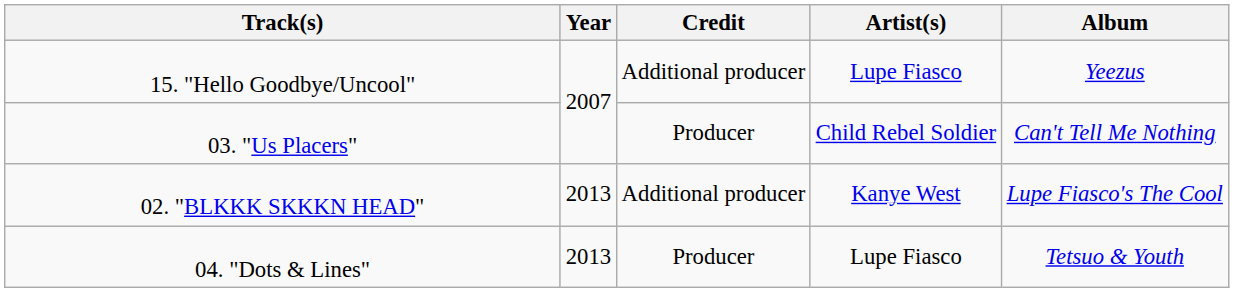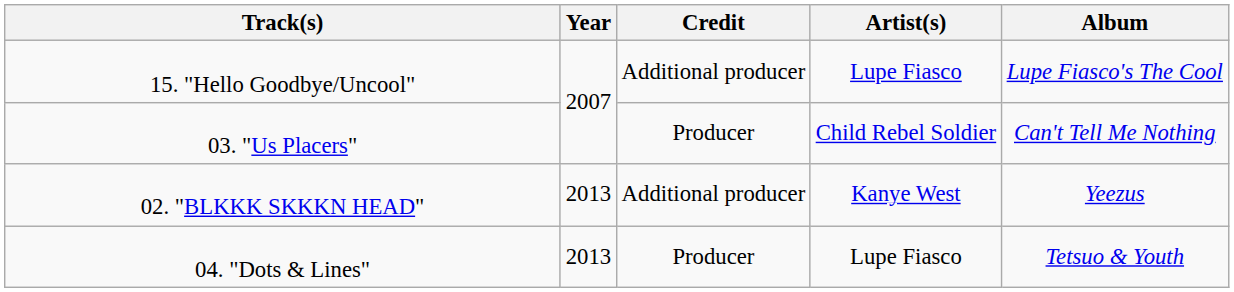15. "Hello Goodbye/Uncool" | Album: Yeezus -> Lupe Fiasco's The Cool
02. "BLKKK SKKKN HEAD" | Album: Lupe Fiasco's The Cool -> Yeezus
